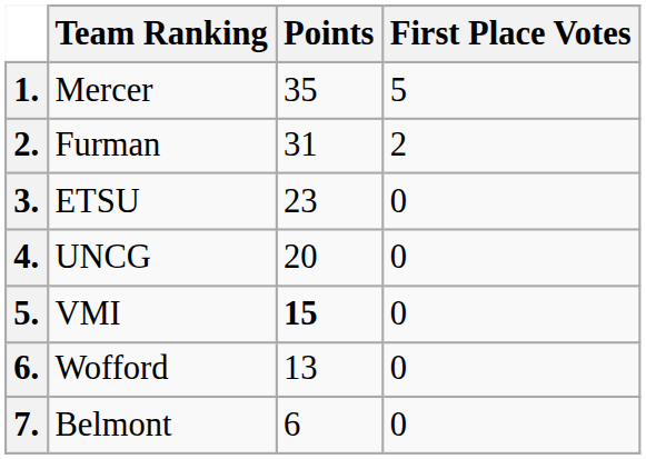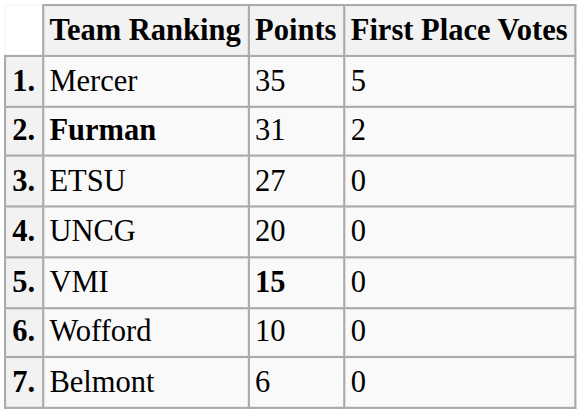2. | Team Ranking: normal -> bold
3. | Points: 23 -> 27
6. | Points: 13 -> 10
